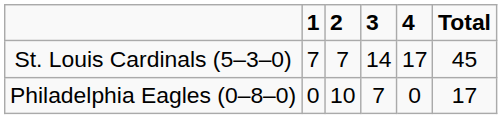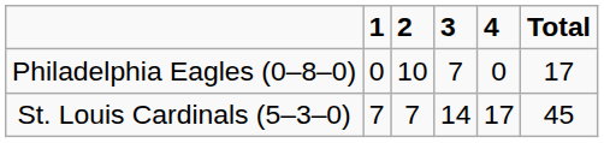rows swapped: St. Louis Cardinals (5–3–0) <-> Philadelphia Eagles (0–8–0)
